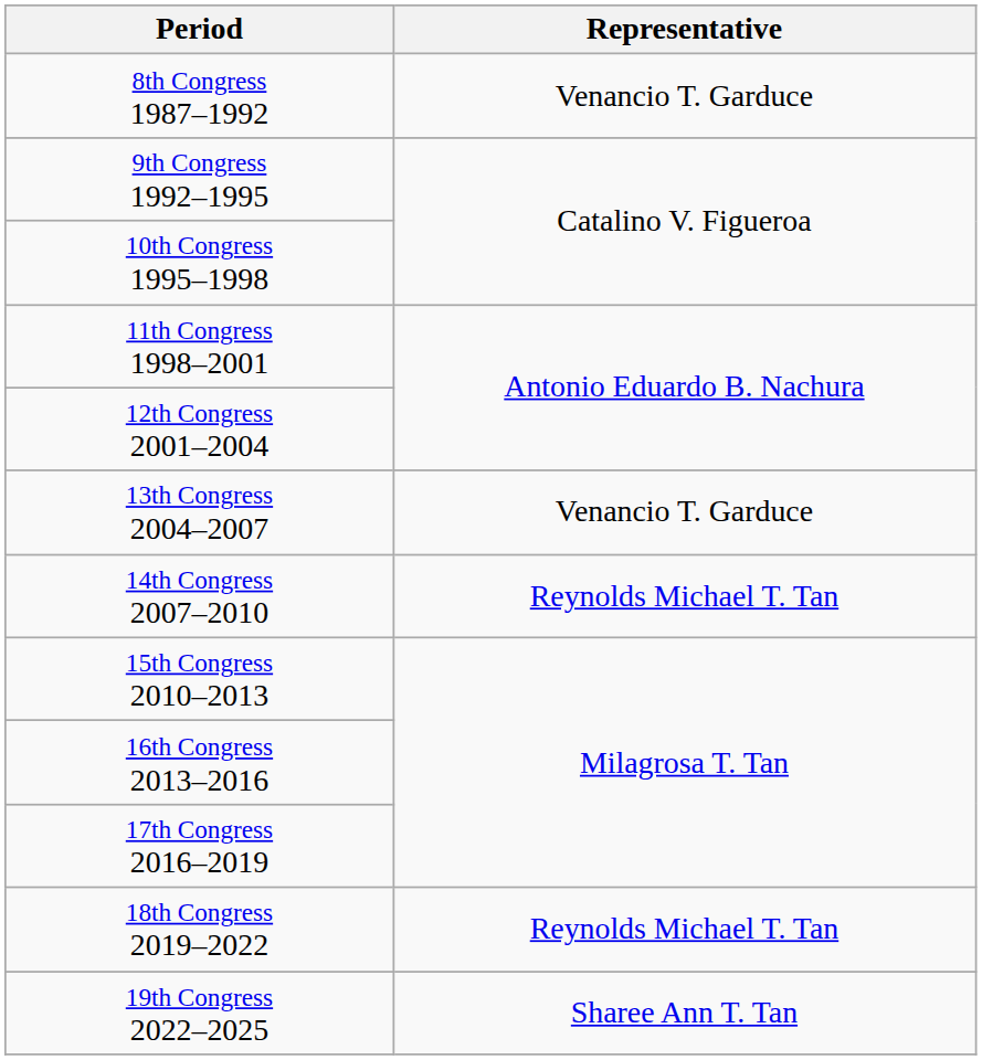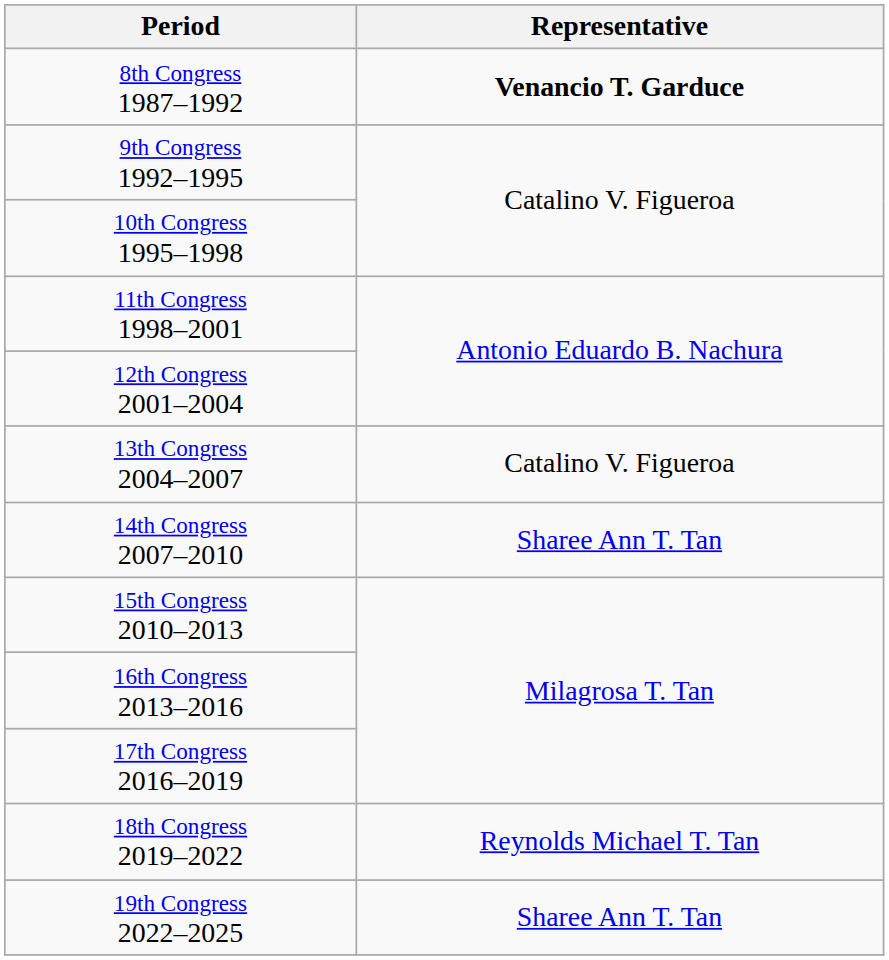8th Congress 1987–1992 | Representative: normal -> bold
13th Congress 2004–2007 | Representative: Venancio T. Garduce -> Catalino V. Figueroa
14th Congress 2007–2010 | Representative: Reynolds Michael T. Tan -> Sharee Ann T. Tan
